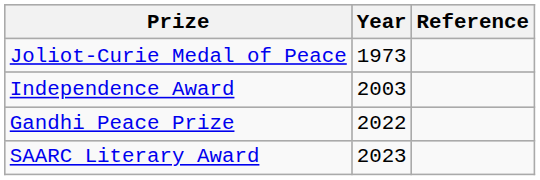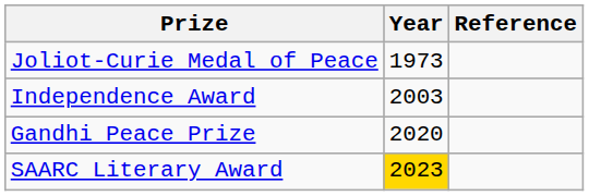Gandhi Peace Prize | Year: 2022 -> 2020
SAARC Literary Award | Year: no background -> gold background
